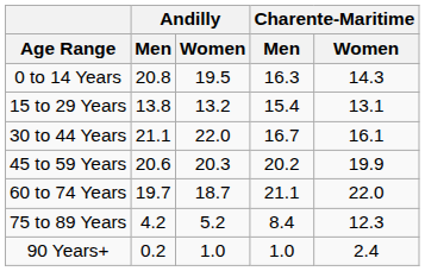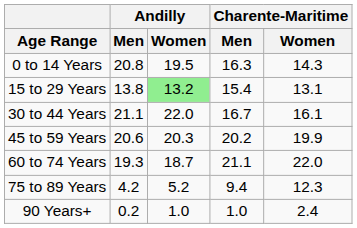15 to 29 Years | Andilly / Women: no background -> lightgreen background
60 to 74 Years | Andilly / Men: 19.7 -> 19.3
75 to 89 Years | Charente-Maritime / Men: 8.4 -> 9.4
